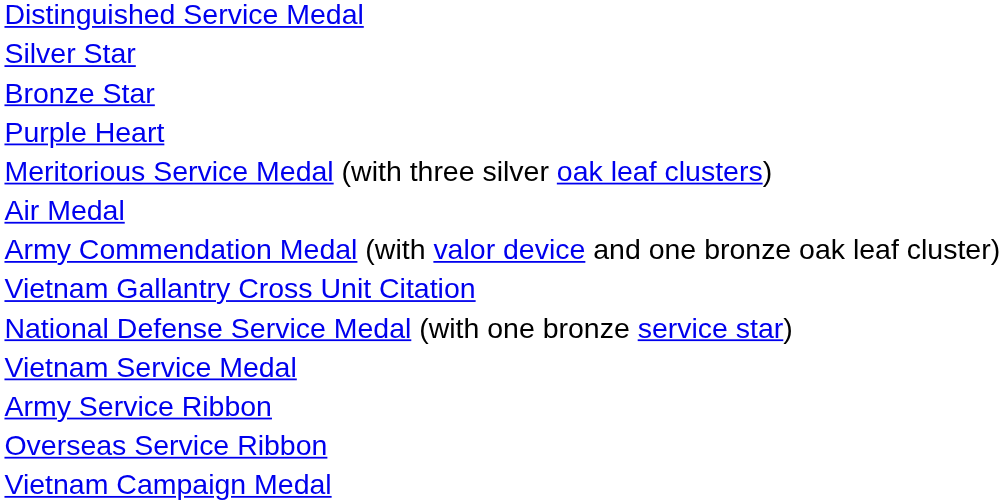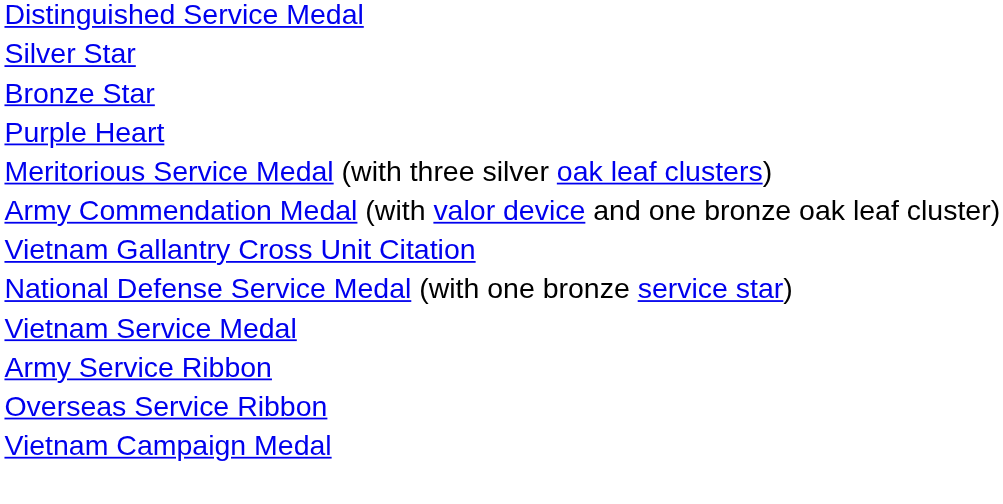- row: Air Medal
